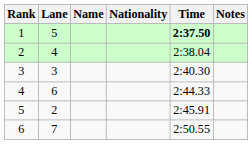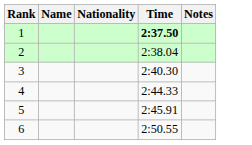- column: Lane | 5 | 4 | 3 | 6 | 2 | 7
